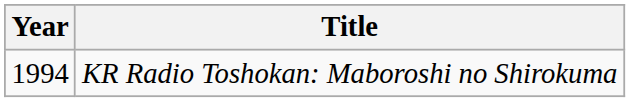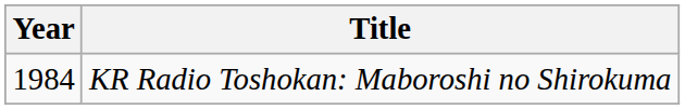KR Radio Toshokan: Maboroshi no Shirokuma | Year: 1994 -> 1984
